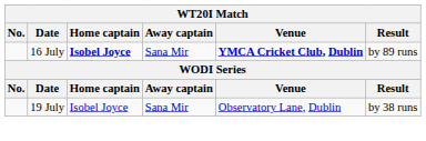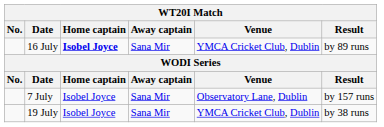16 July | Venue: bold -> normal
+ row: 7 July | Isobel Joyce | Sana Mir | Observatory Lane, Dublin | by 157 runs
19 July | Venue: Observatory Lane, Dublin -> YMCA Cricket Club, Dublin
